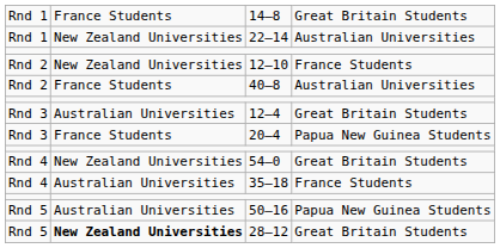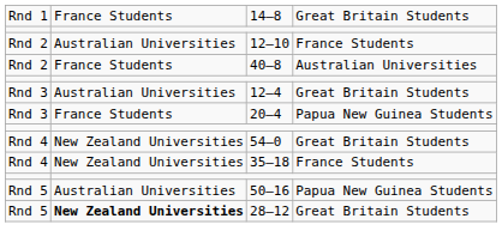- row: Rnd 1 | New Zealand Universities | 22–14 | Australian Universities
12–10 | column 2: New Zealand Universities -> Australian Universities
35–18 | column 2: Australian Universities -> New Zealand Universities
